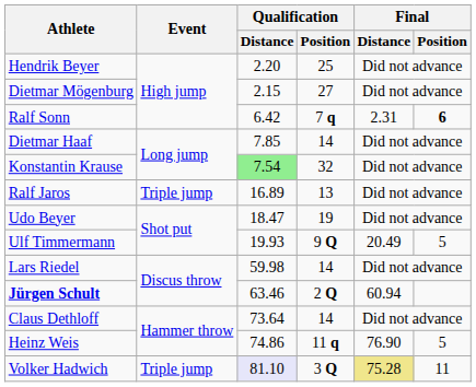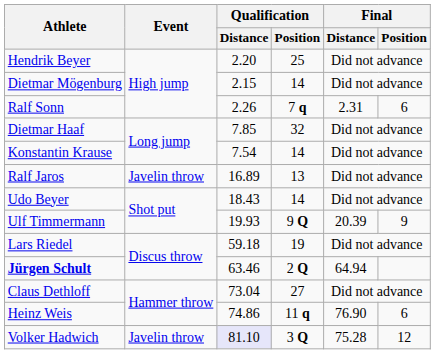Dietmar Mögenburg | Qualification / Position: 27 -> 14
Ralf Sonn | Qualification / Distance: 6.42 -> 2.26
Ralf Sonn | Final / Position: bold -> normal
Dietmar Haaf | Qualification / Position: 14 -> 32
Konstantin Krause | Qualification / Distance: lightgreen background -> no background
Konstantin Krause | Qualification / Position: 32 -> 14
Ralf Jaros | Event: Triple jump -> Javelin throw
Udo Beyer | Qualification / Distance: 18.47 -> 18.43
Udo Beyer | Qualification / Position: 19 -> 14
Ulf Timmermann | Final / Distance: 20.49 -> 20.39
Ulf Timmermann | Final / Position: 5 -> 9
Lars Riedel | Qualification / Distance: 59.98 -> 59.18
Lars Riedel | Qualification / Position: 14 -> 19
Jürgen Schult | Final / Distance: 60.94 -> 64.94
Claus Dethloff | Qualification / Distance: 73.64 -> 73.04
Claus Dethloff | Qualification / Position: 14 -> 27
Heinz Weis | Final / Position: 5 -> 6
Volker Hadwich | Event: Triple jump -> Javelin throw
Volker Hadwich | Final / Distance: khaki background -> no background
Volker Hadwich | Final / Position: 11 -> 12
